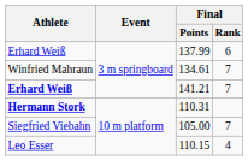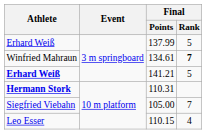137.99 | Final / Rank: 6 -> 5
134.61 | Final / Rank: normal -> bold
141.21 | Final / Rank: 7 -> 5
